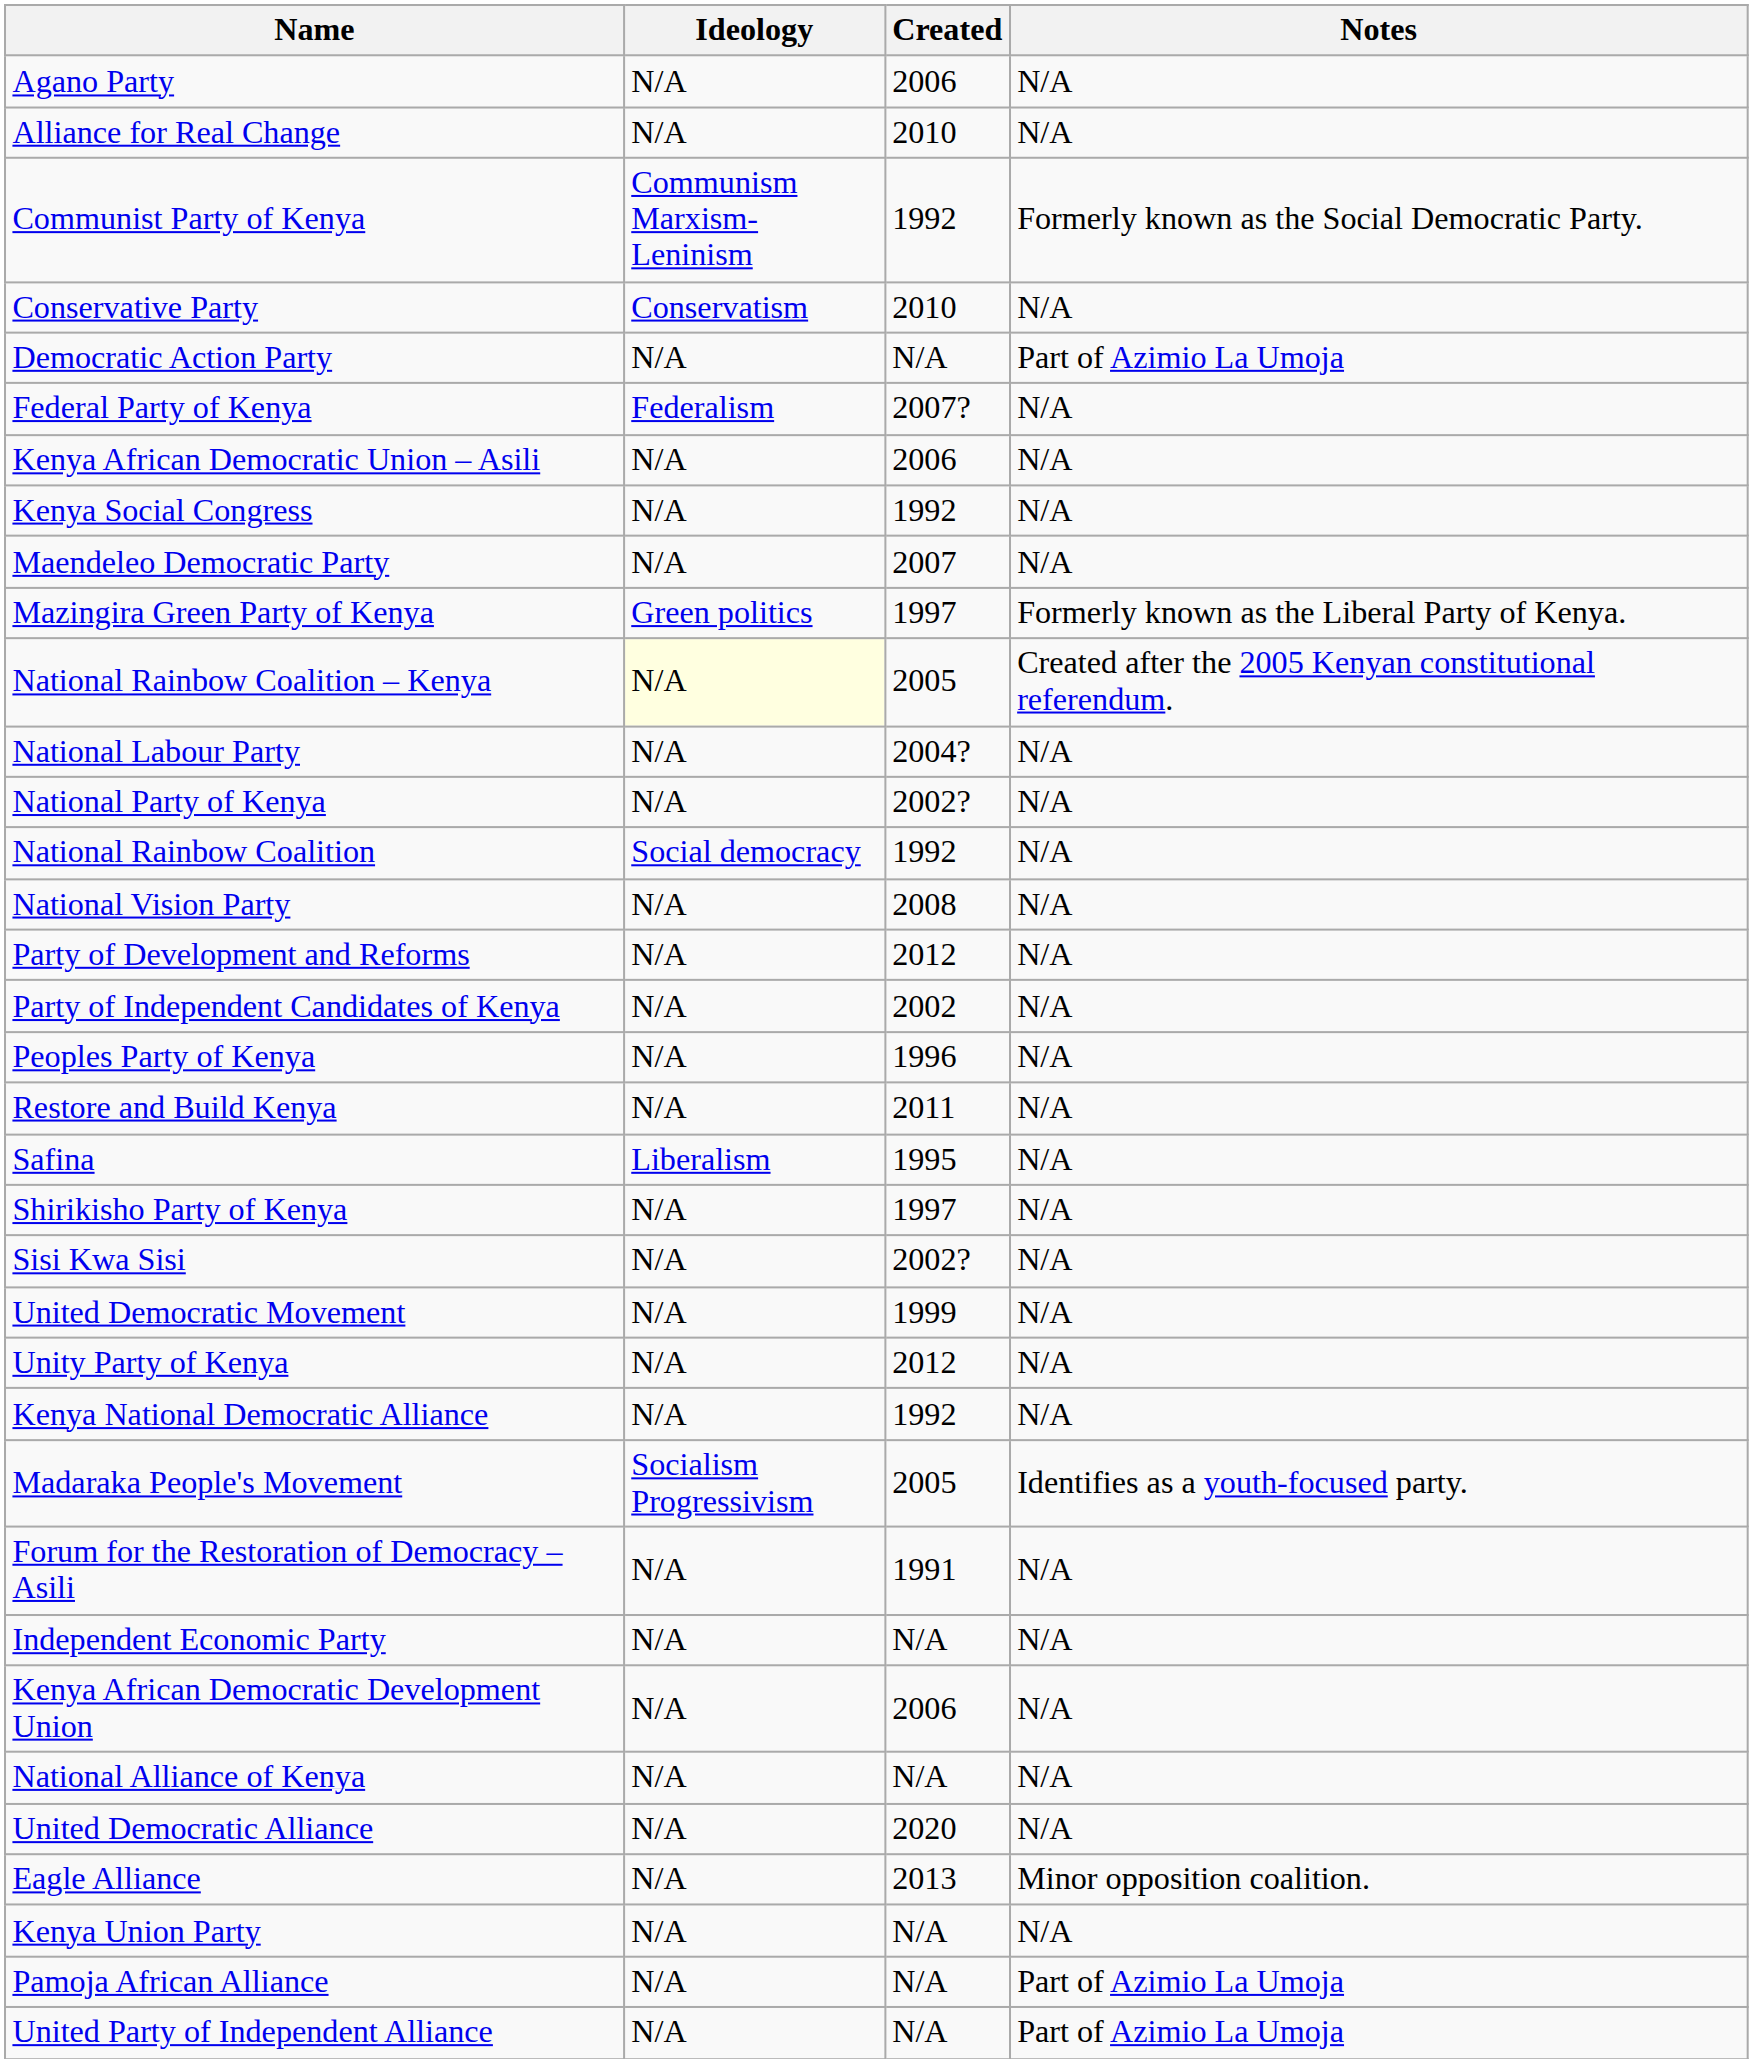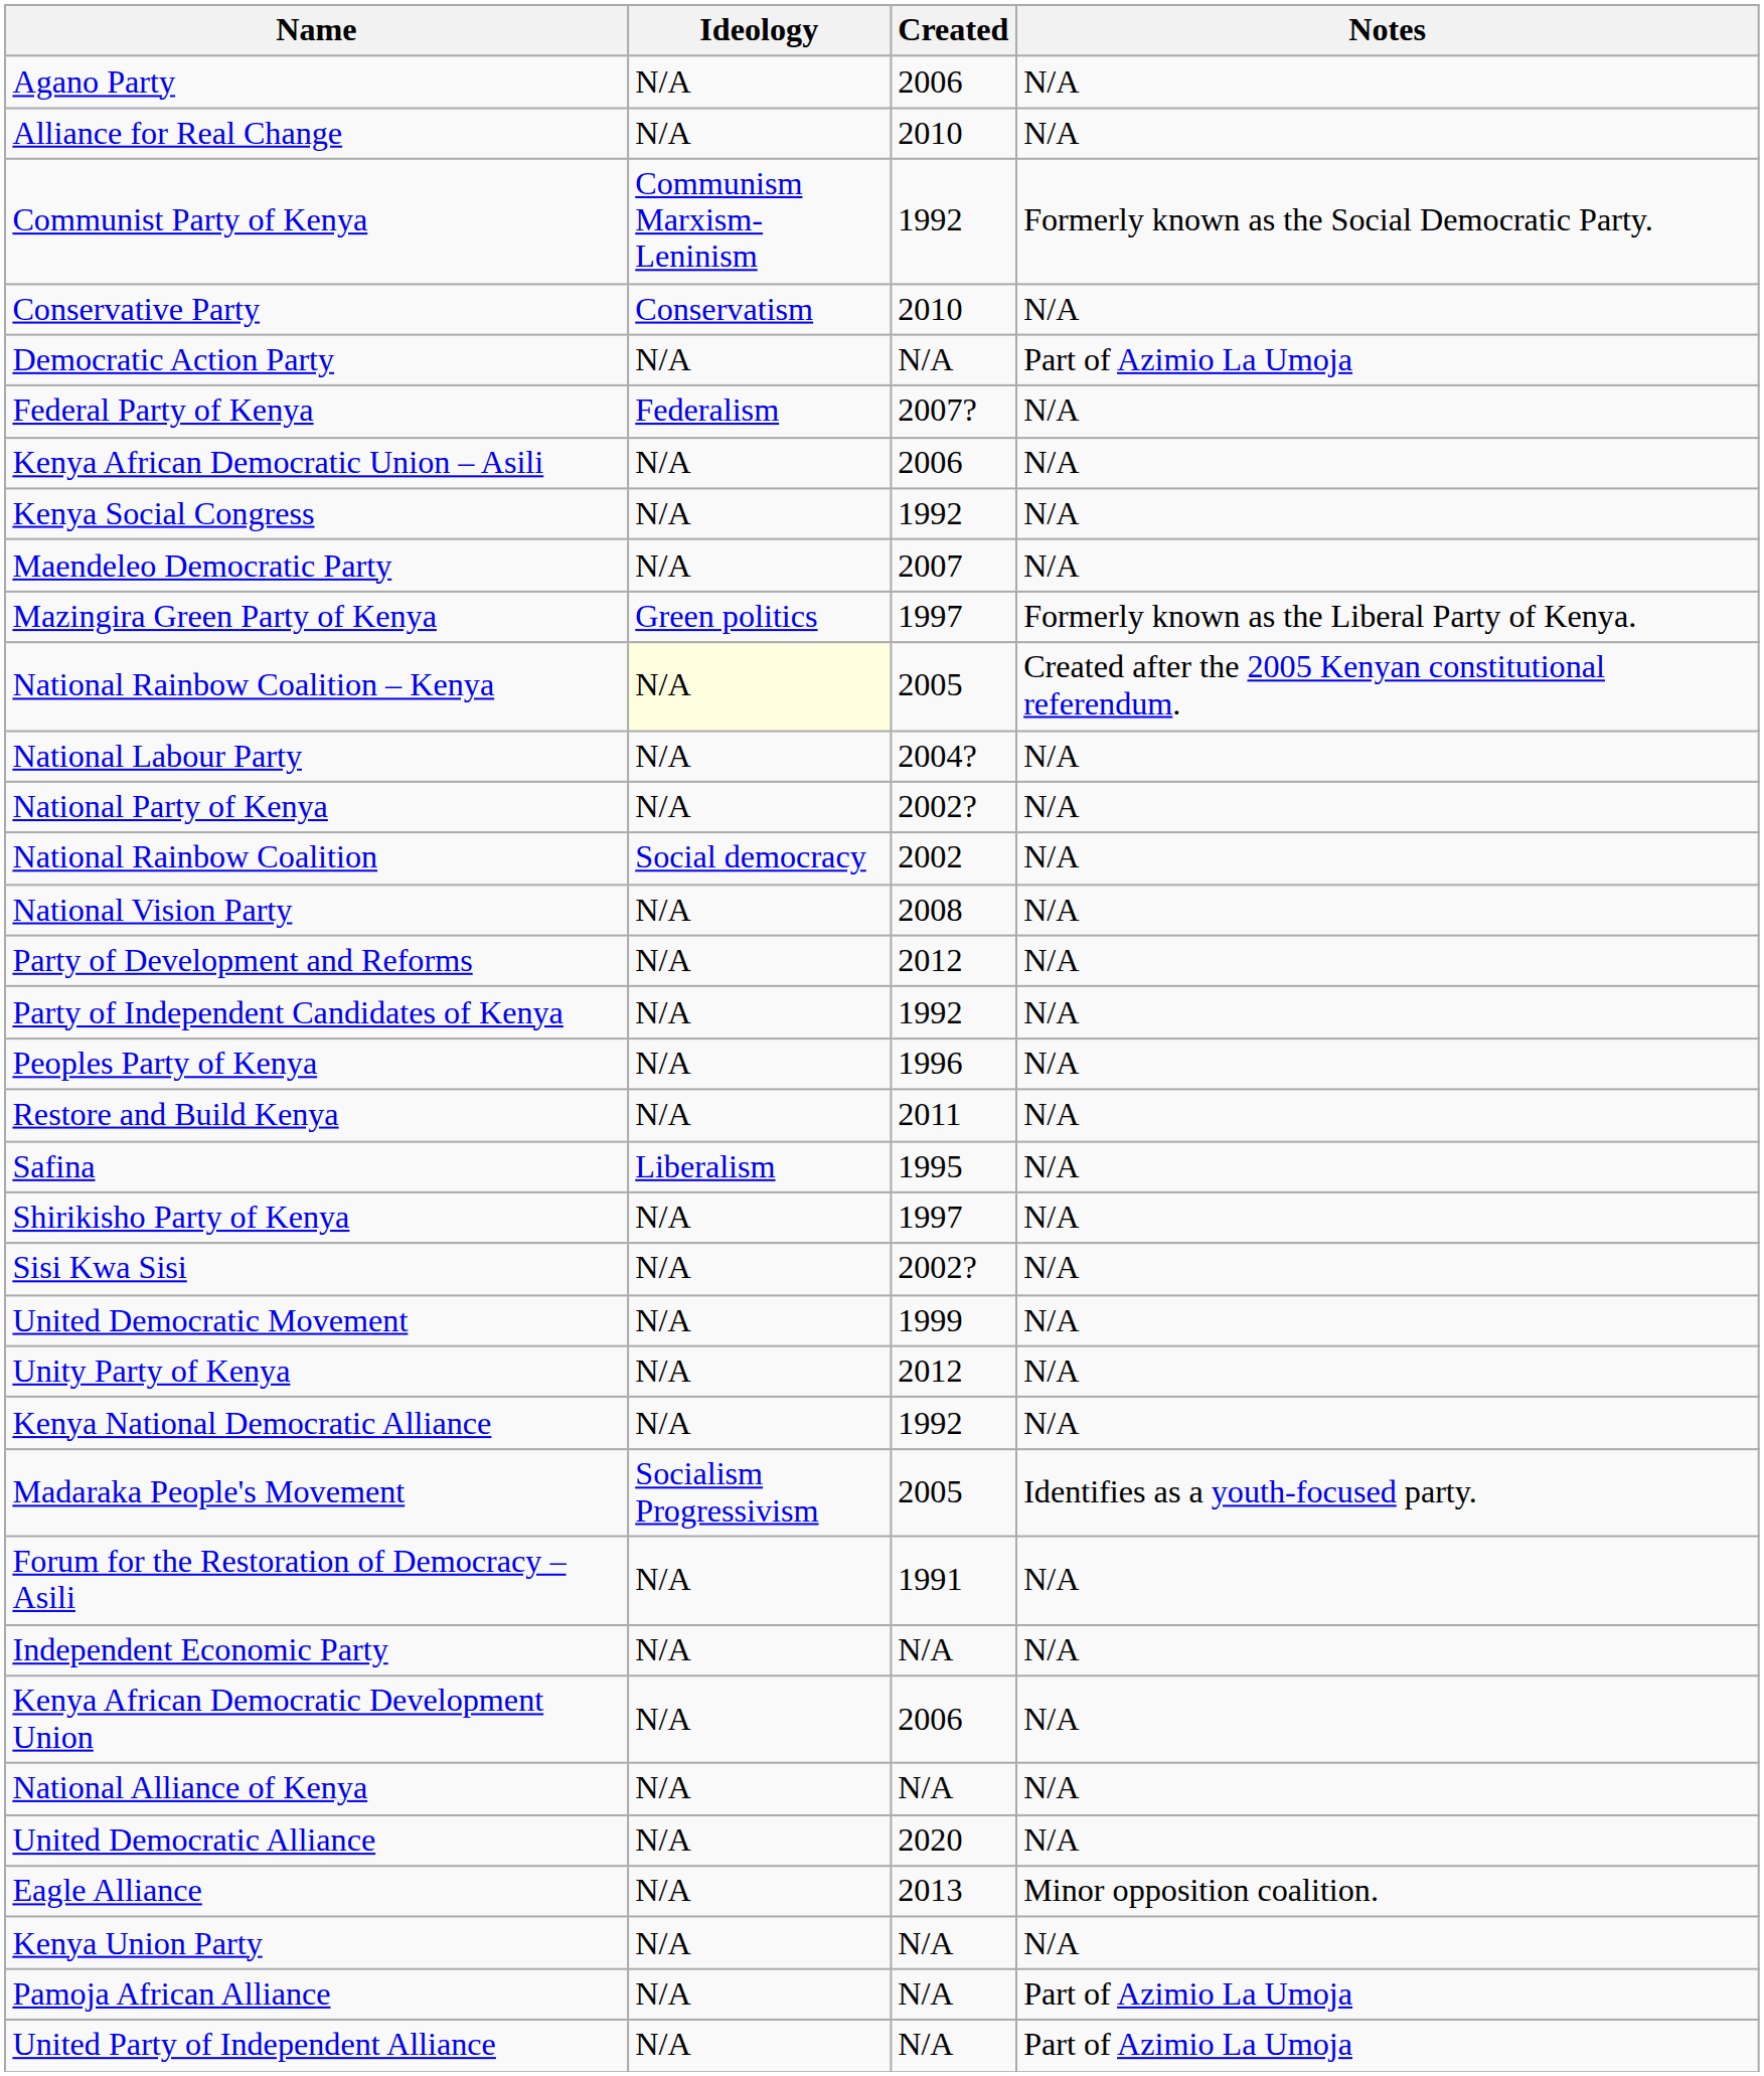National Rainbow Coalition | Created: 1992 -> 2002
Party of Independent Candidates of Kenya | Created: 2002 -> 1992
